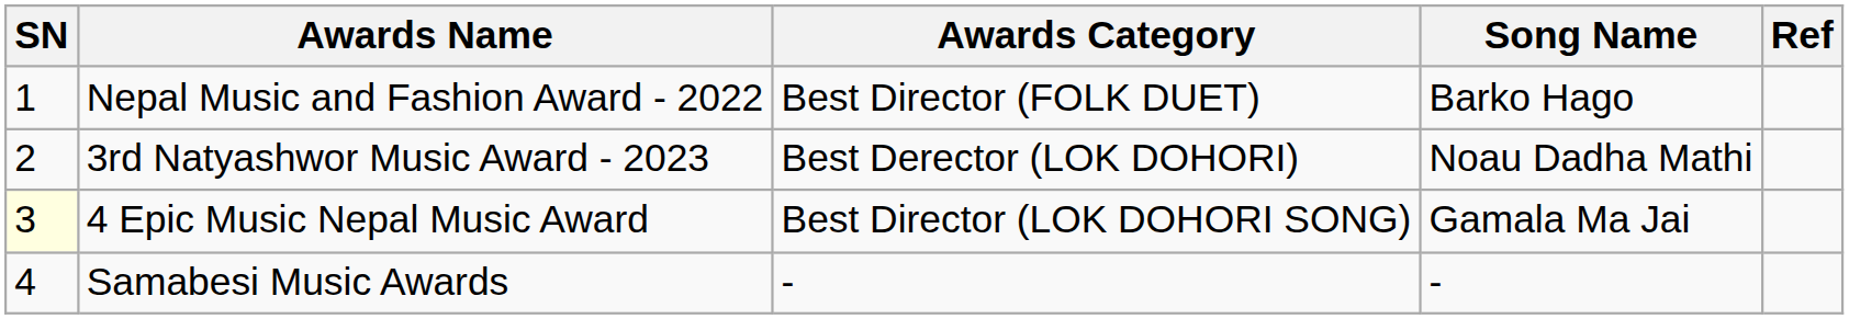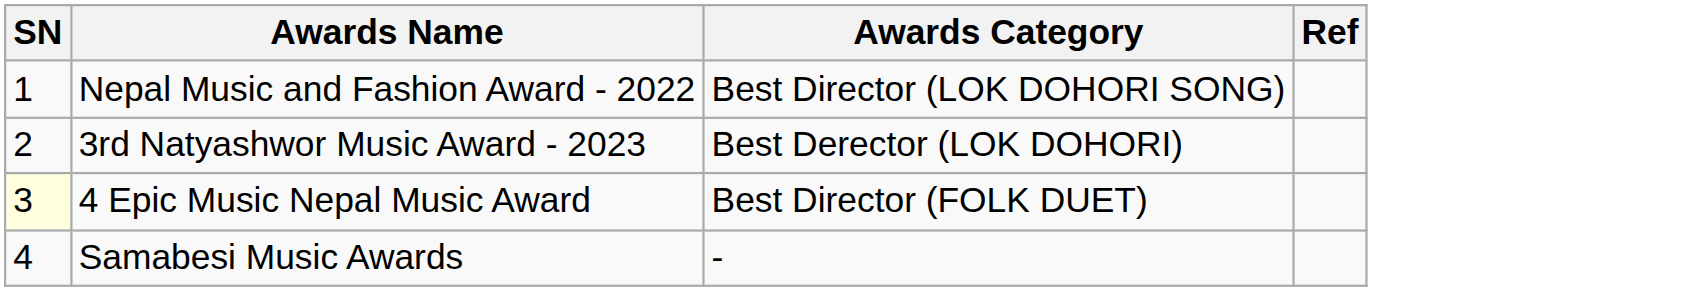- column: Song Name | Barko Hago | Noau Dadha Mathi | Gamala Ma Jai | -
Nepal Music and Fashion Award - 2022 | Awards Category: Best Director (FOLK DUET) -> Best Director (LOK DOHORI SONG)
4 Epic Music Nepal Music Award | Awards Category: Best Director (LOK DOHORI SONG) -> Best Director (FOLK DUET)
